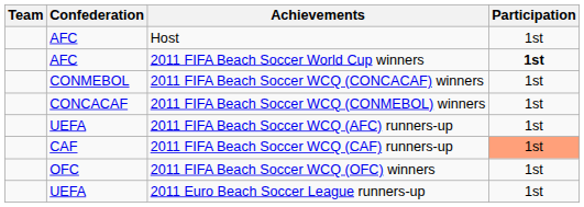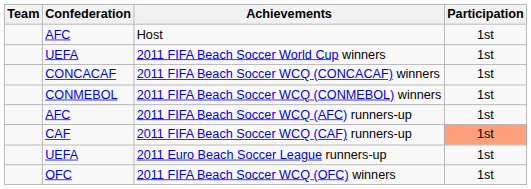2011 FIFA Beach Soccer World Cup winners | Confederation: AFC -> UEFA
2011 FIFA Beach Soccer World Cup winners | Participation: bold -> normal
2011 FIFA Beach Soccer WCQ (CONCACAF) winners | Confederation: CONMEBOL -> CONCACAF
2011 FIFA Beach Soccer WCQ (CONMEBOL) winners | Confederation: CONCACAF -> CONMEBOL
2011 FIFA Beach Soccer WCQ (AFC) runners-up | Confederation: UEFA -> AFC
rows swapped: 2011 Euro Beach Soccer League runners-up <-> 2011 FIFA Beach Soccer WCQ (OFC) winners
